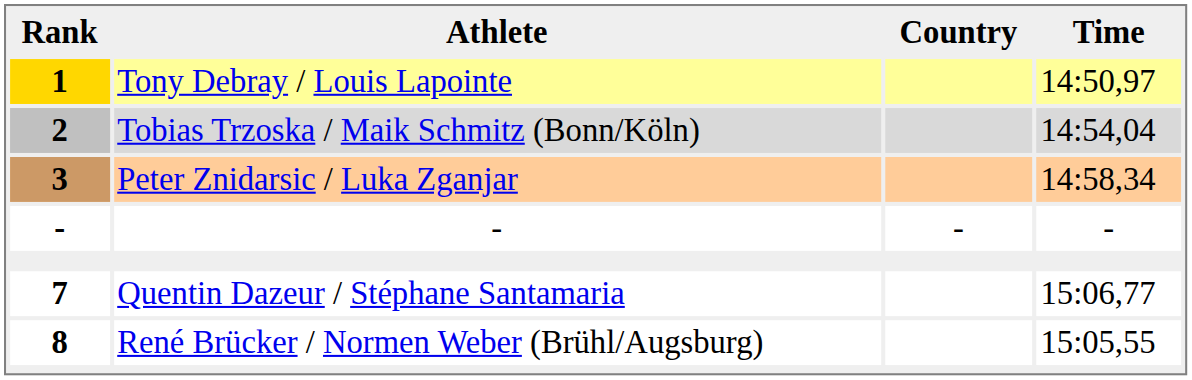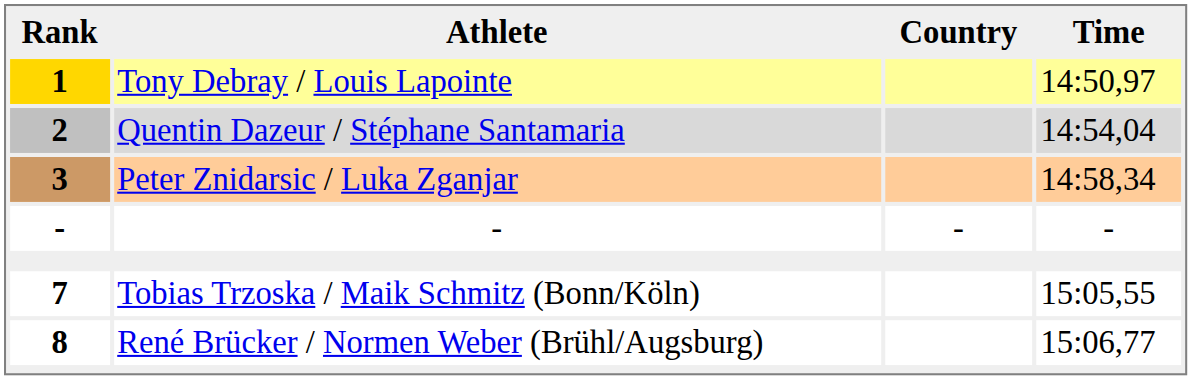2 | Athlete: Tobias Trzoska / Maik Schmitz (Bonn/Köln) -> Quentin Dazeur / Stéphane Santamaria
7 | Athlete: Quentin Dazeur / Stéphane Santamaria -> Tobias Trzoska / Maik Schmitz (Bonn/Köln)
7 | Time: 15:06,77 -> 15:05,55
8 | Time: 15:05,55 -> 15:06,77
